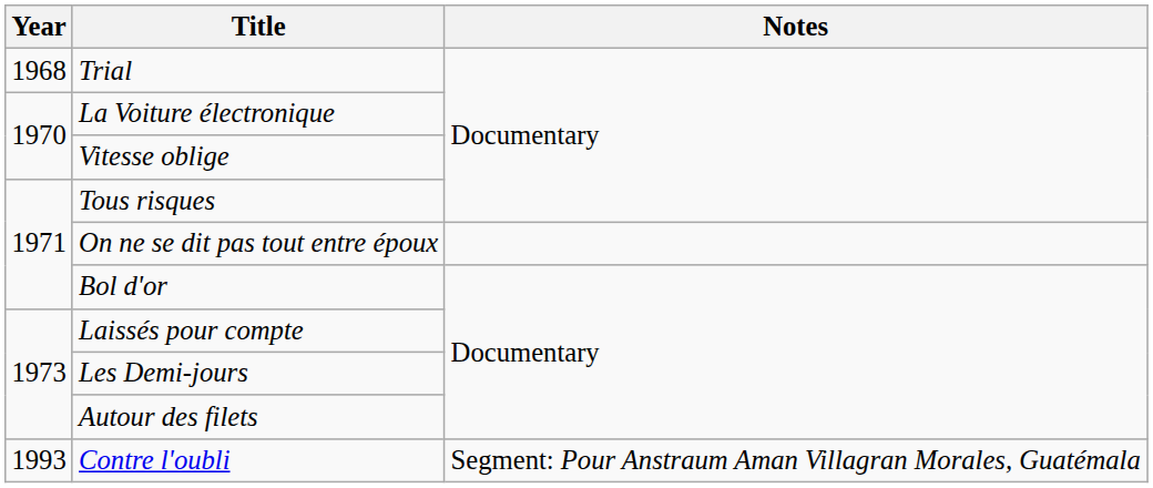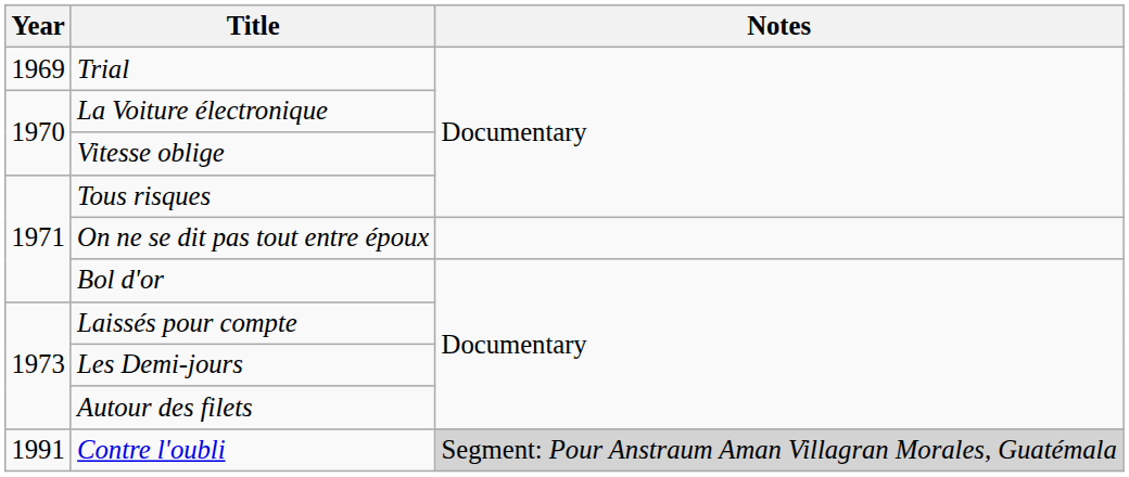Trial | Year: 1968 -> 1969
Contre l'oubli | Year: 1993 -> 1991
Contre l'oubli | Notes: no background -> lightgrey background
